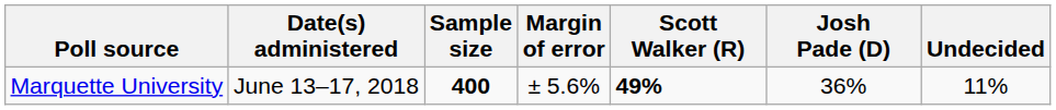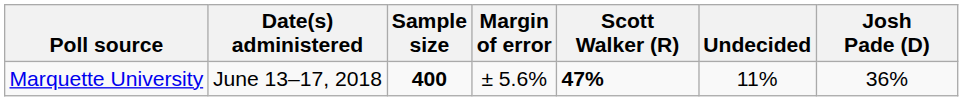columns swapped: Josh Pade (D) <-> Undecided
Marquette University | Scott Walker (R): 49% -> 47%
